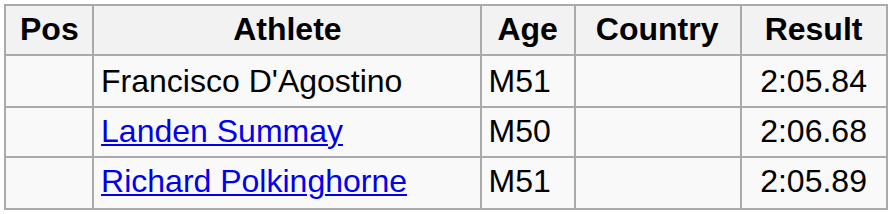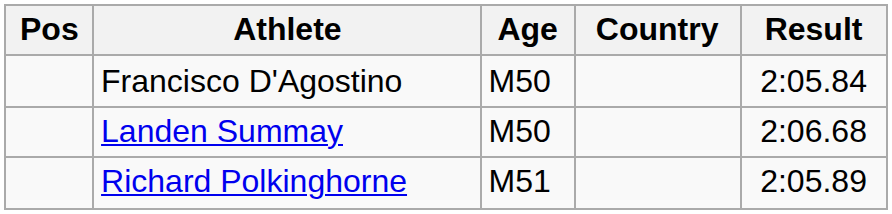Francisco D'Agostino | Age: M51 -> M50
